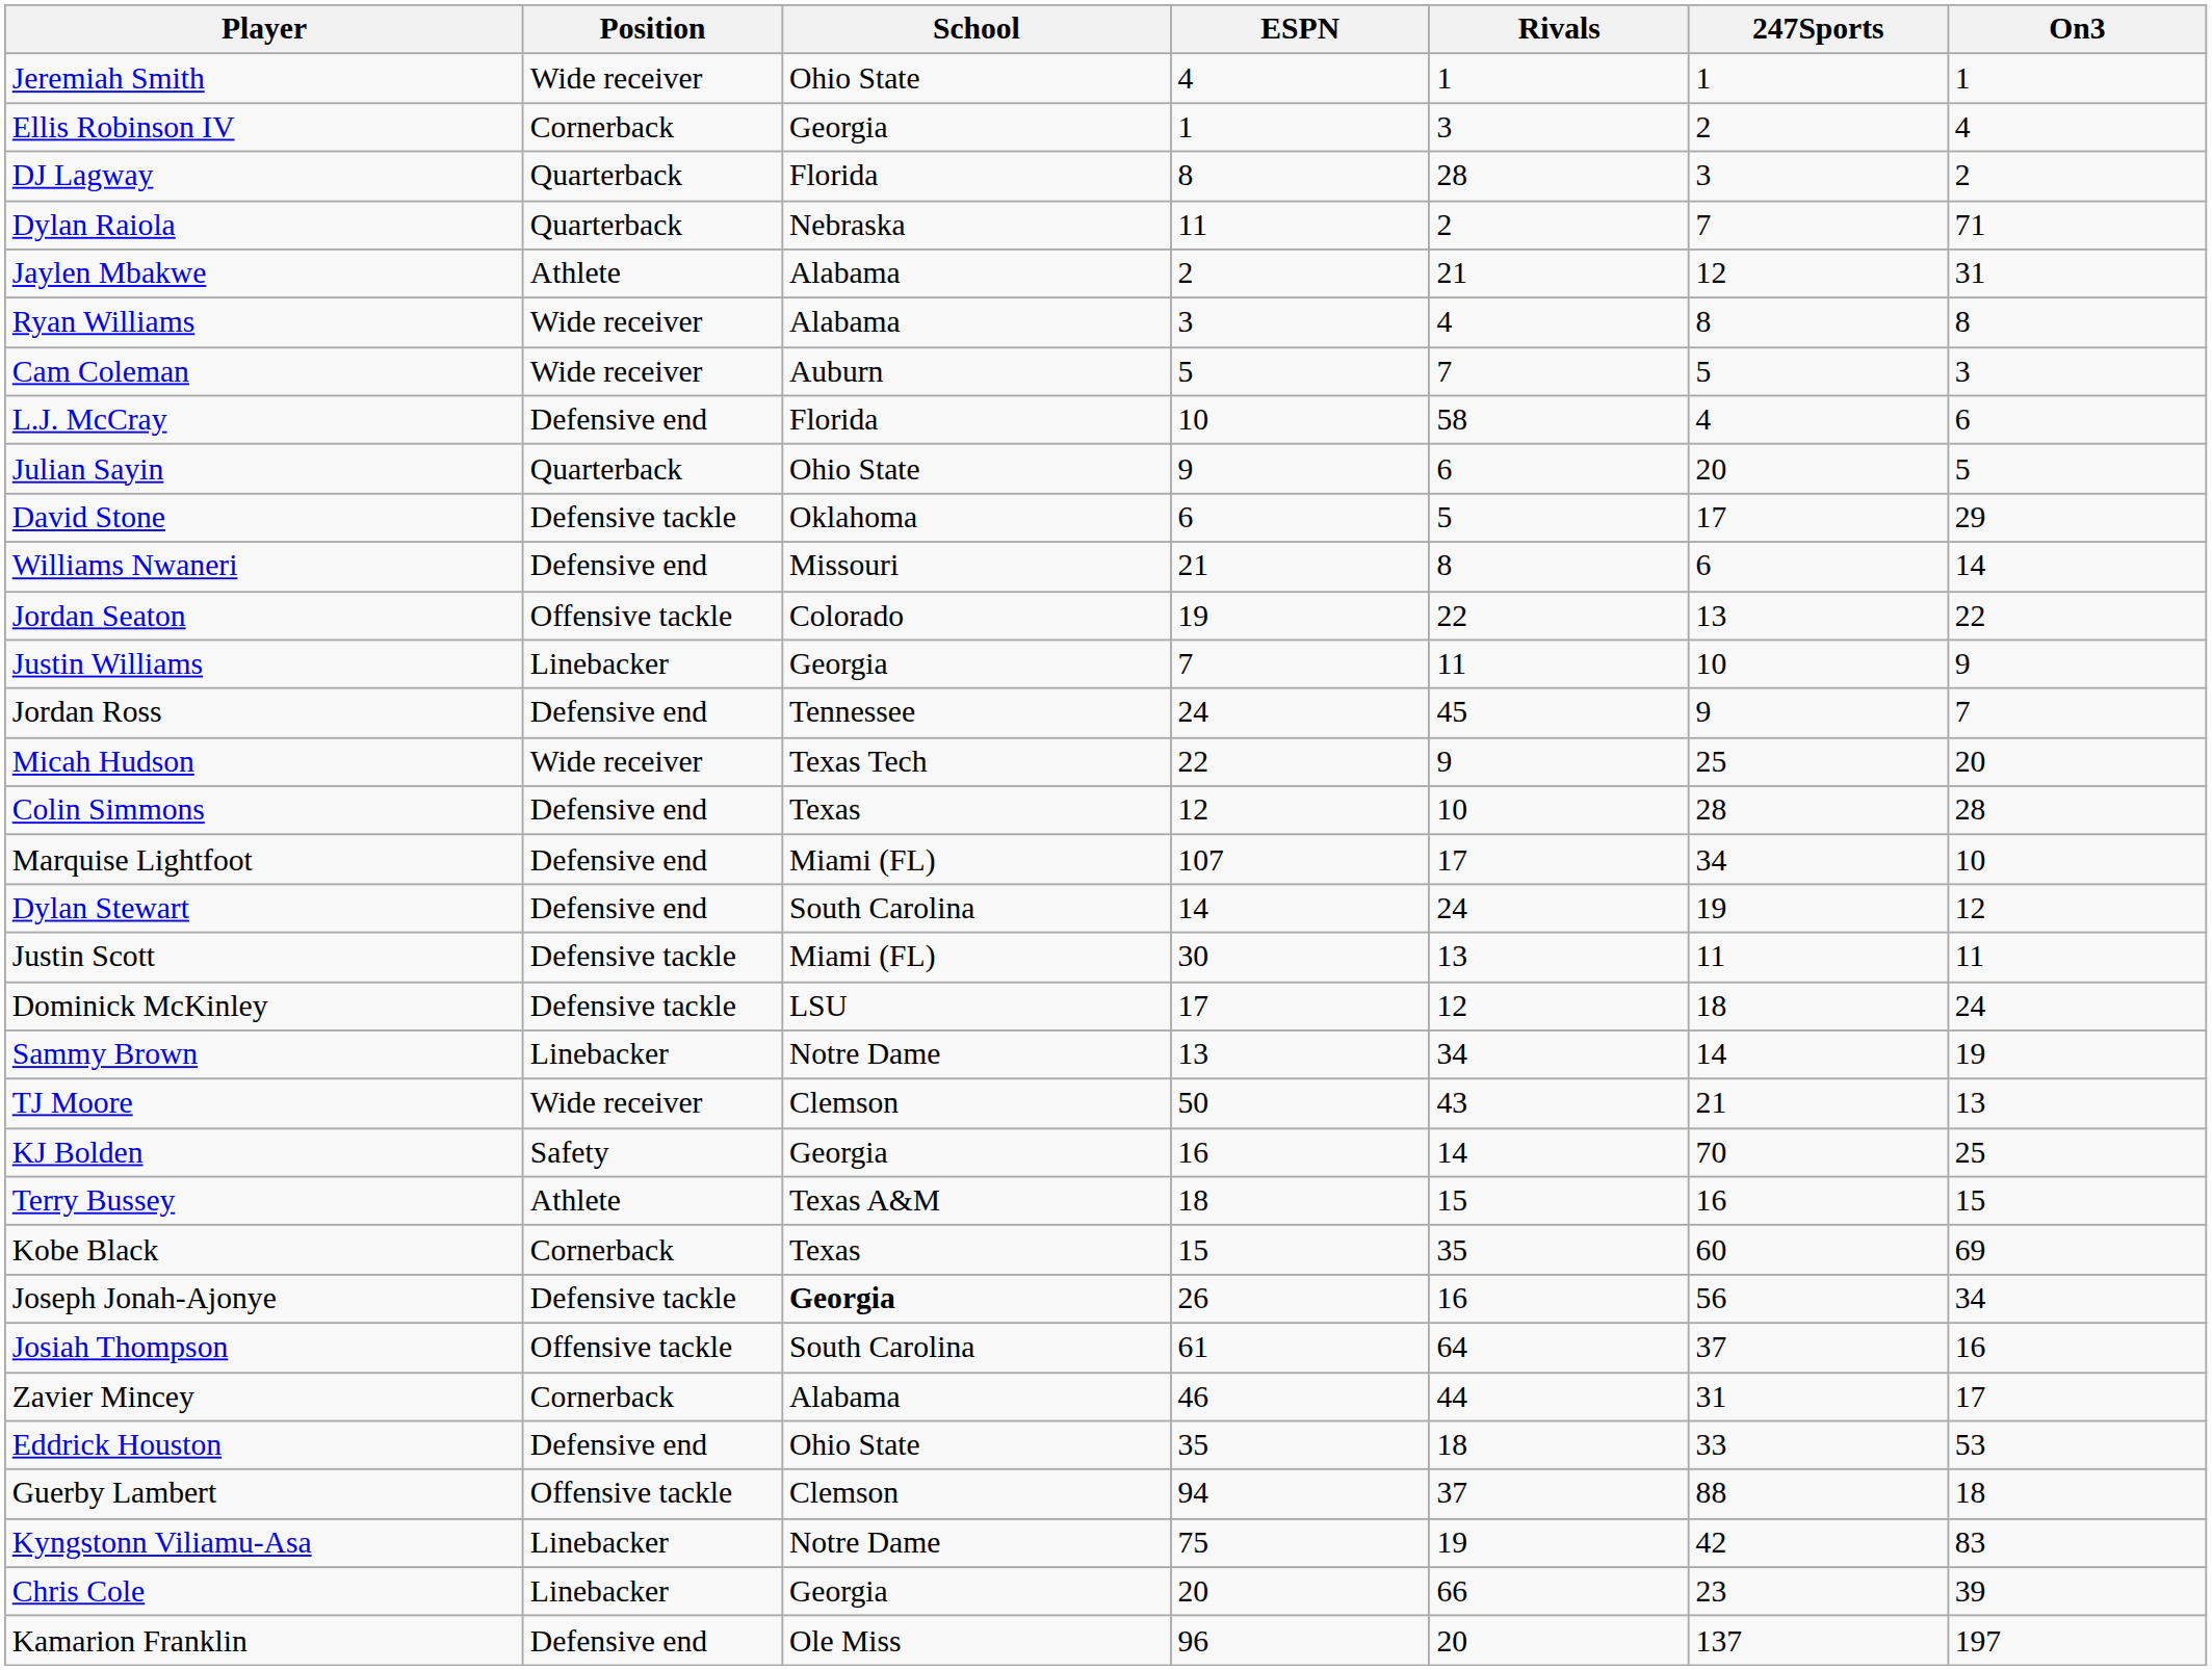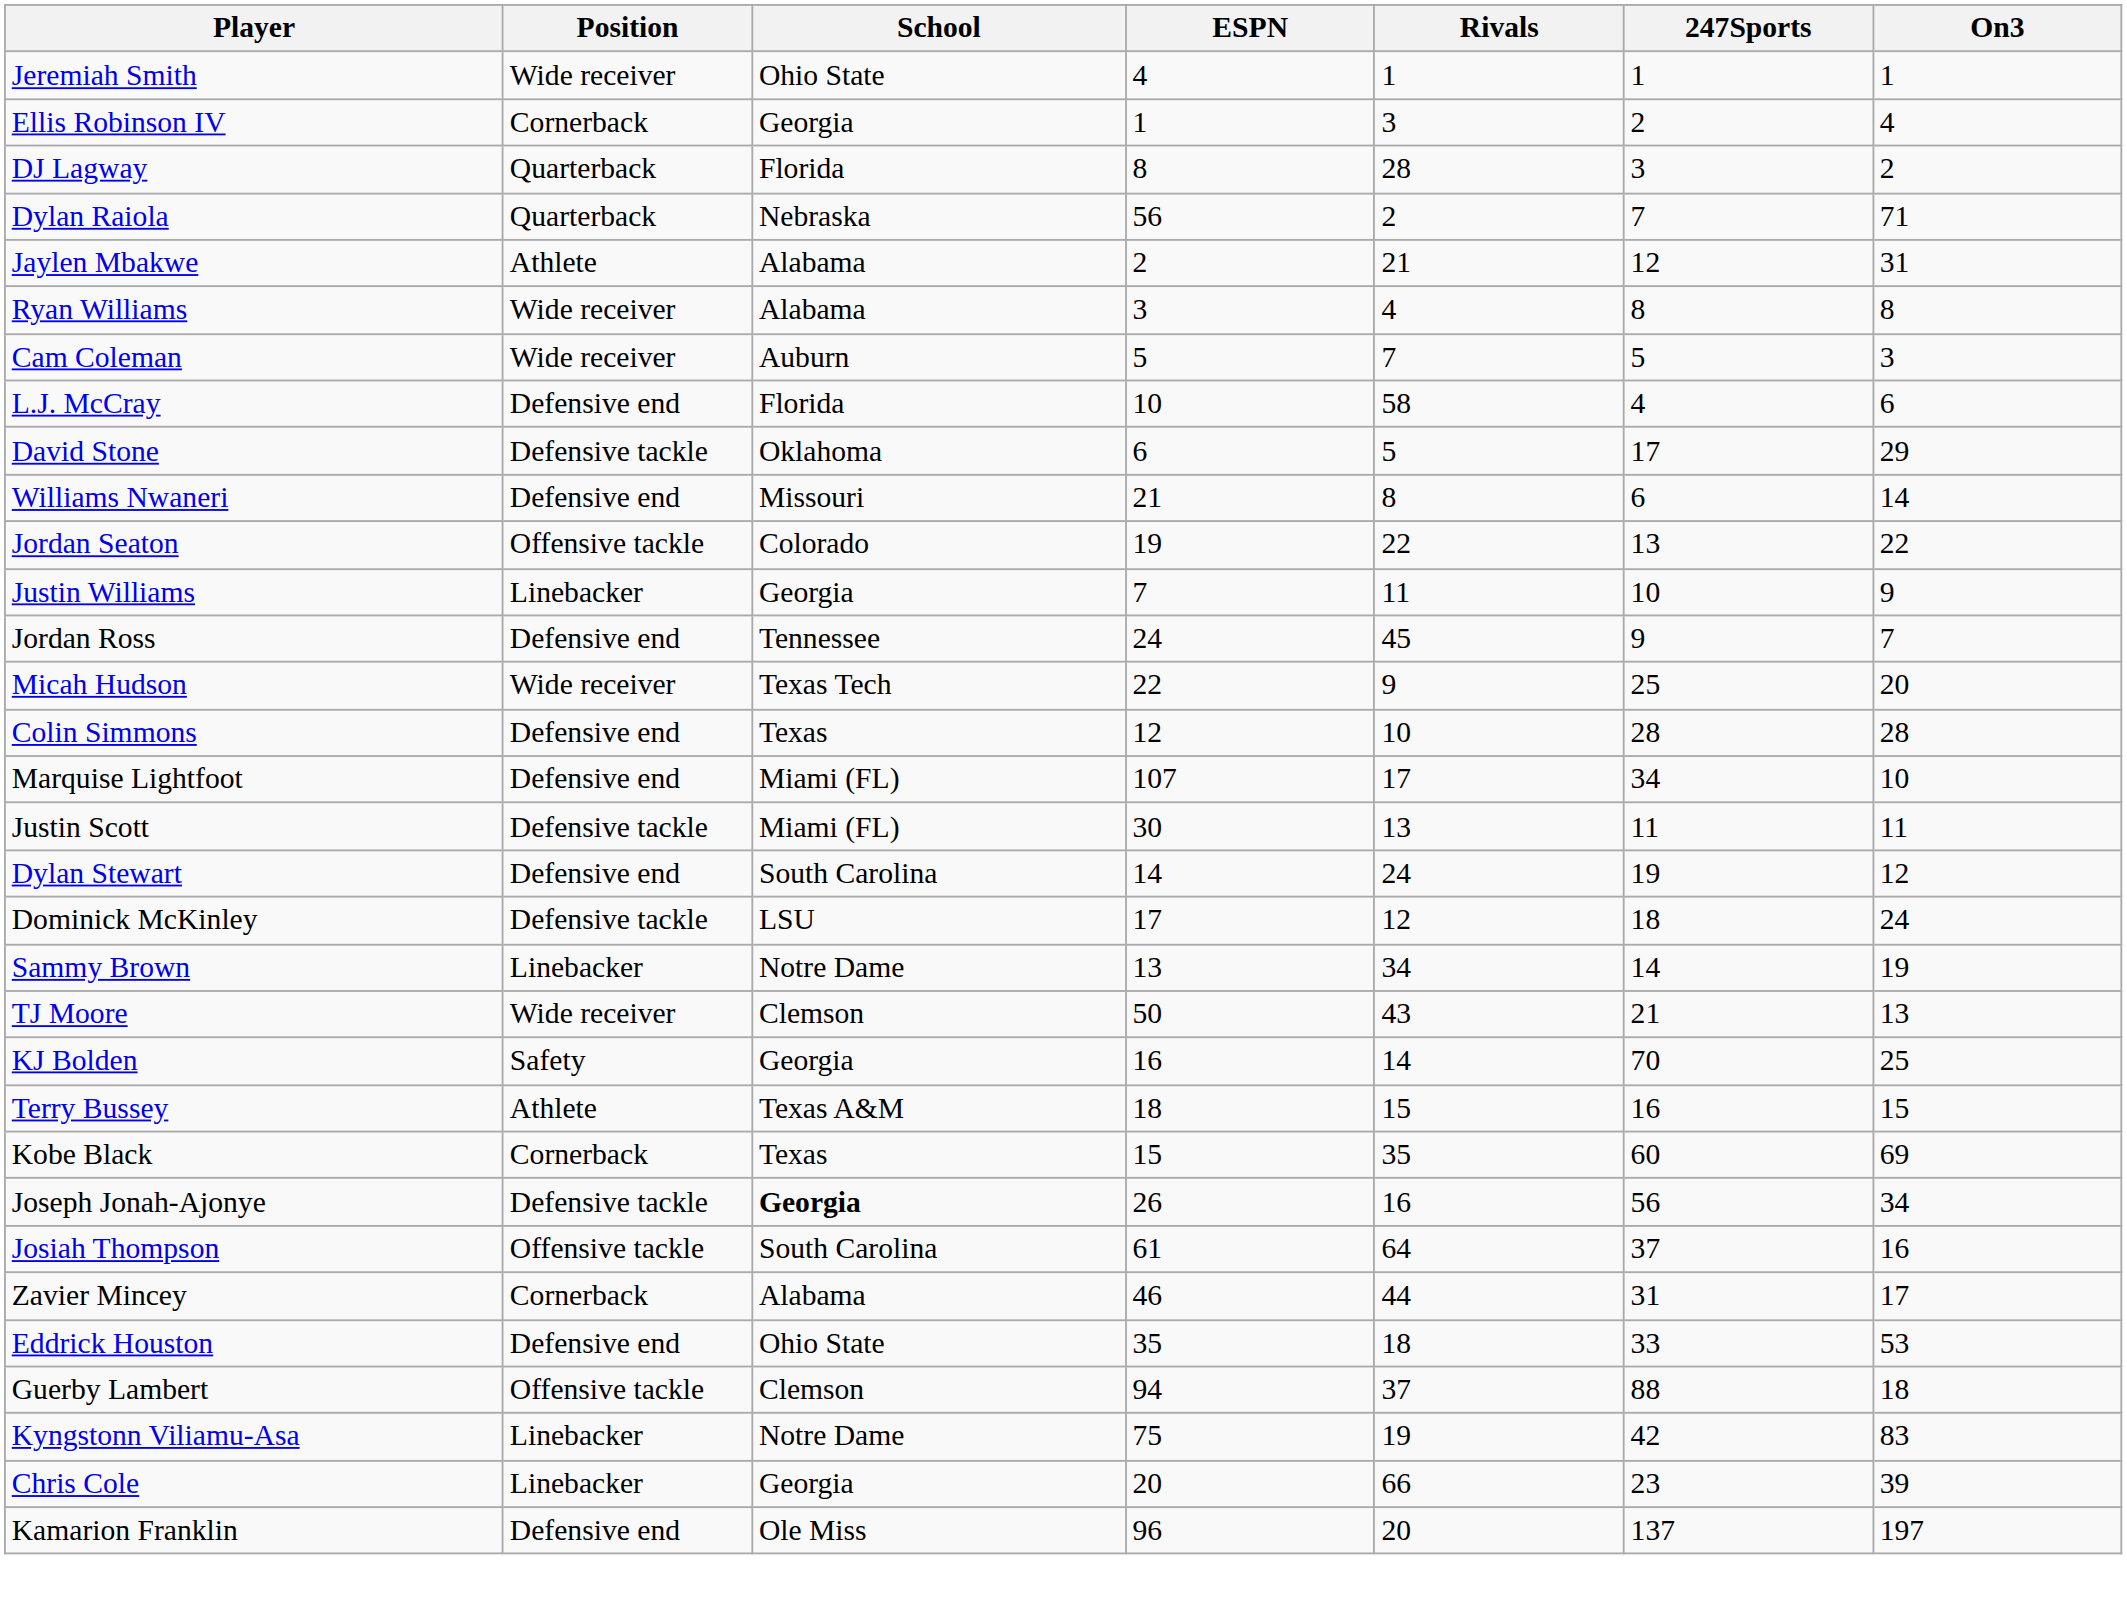Dylan Raiola | ESPN: 11 -> 56
- row: Julian Sayin | Quarterback | Ohio State | 9 | 6 | 20 | 5
rows swapped: Justin Scott <-> Dylan Stewart
